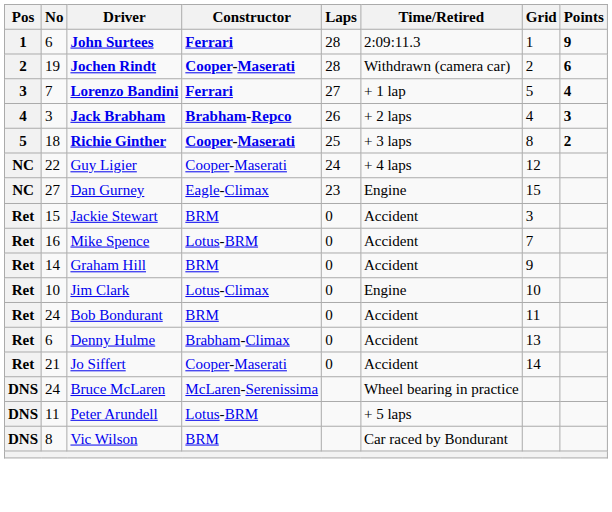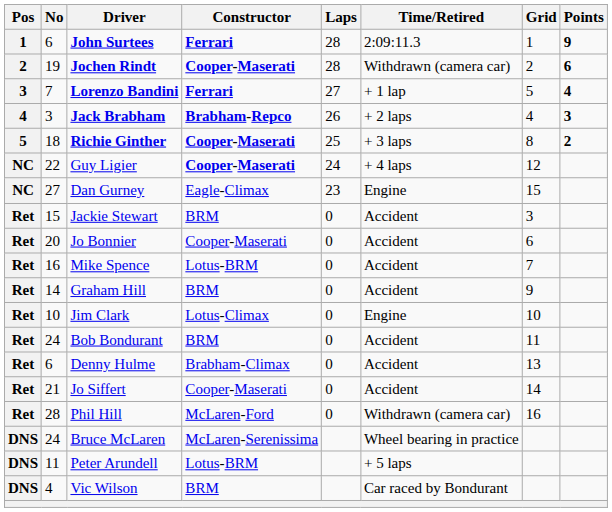Guy Ligier | Constructor: normal -> bold
+ row: Ret | 20 | Jo Bonnier | Cooper-Maserati | 0 | Accident | 6
+ row: Ret | 28 | Phil Hill | McLaren-Ford | 0 | Withdrawn (camera car) | 16
Vic Wilson | No: 8 -> 4
